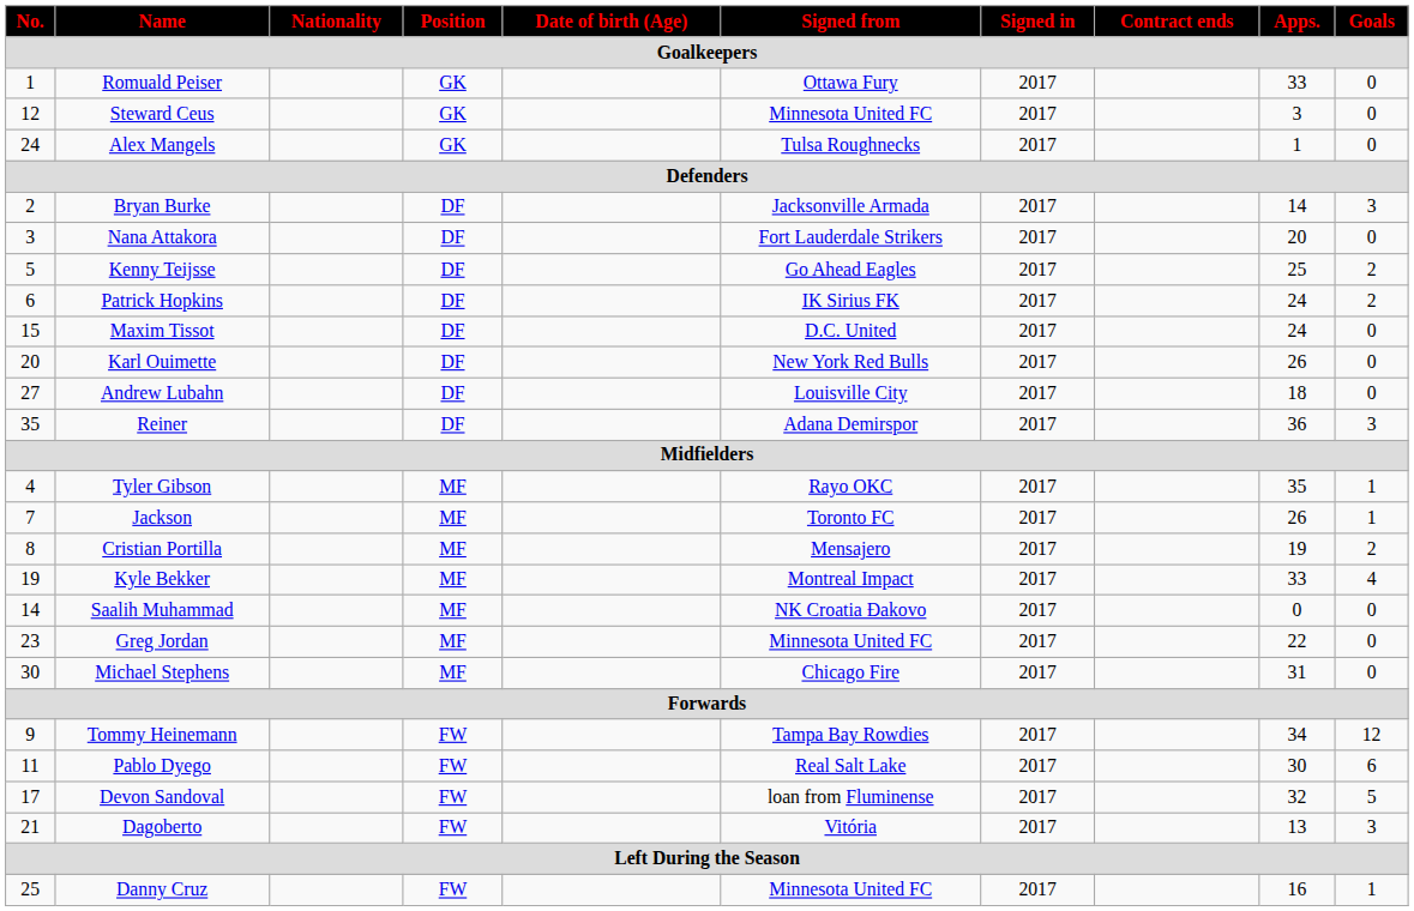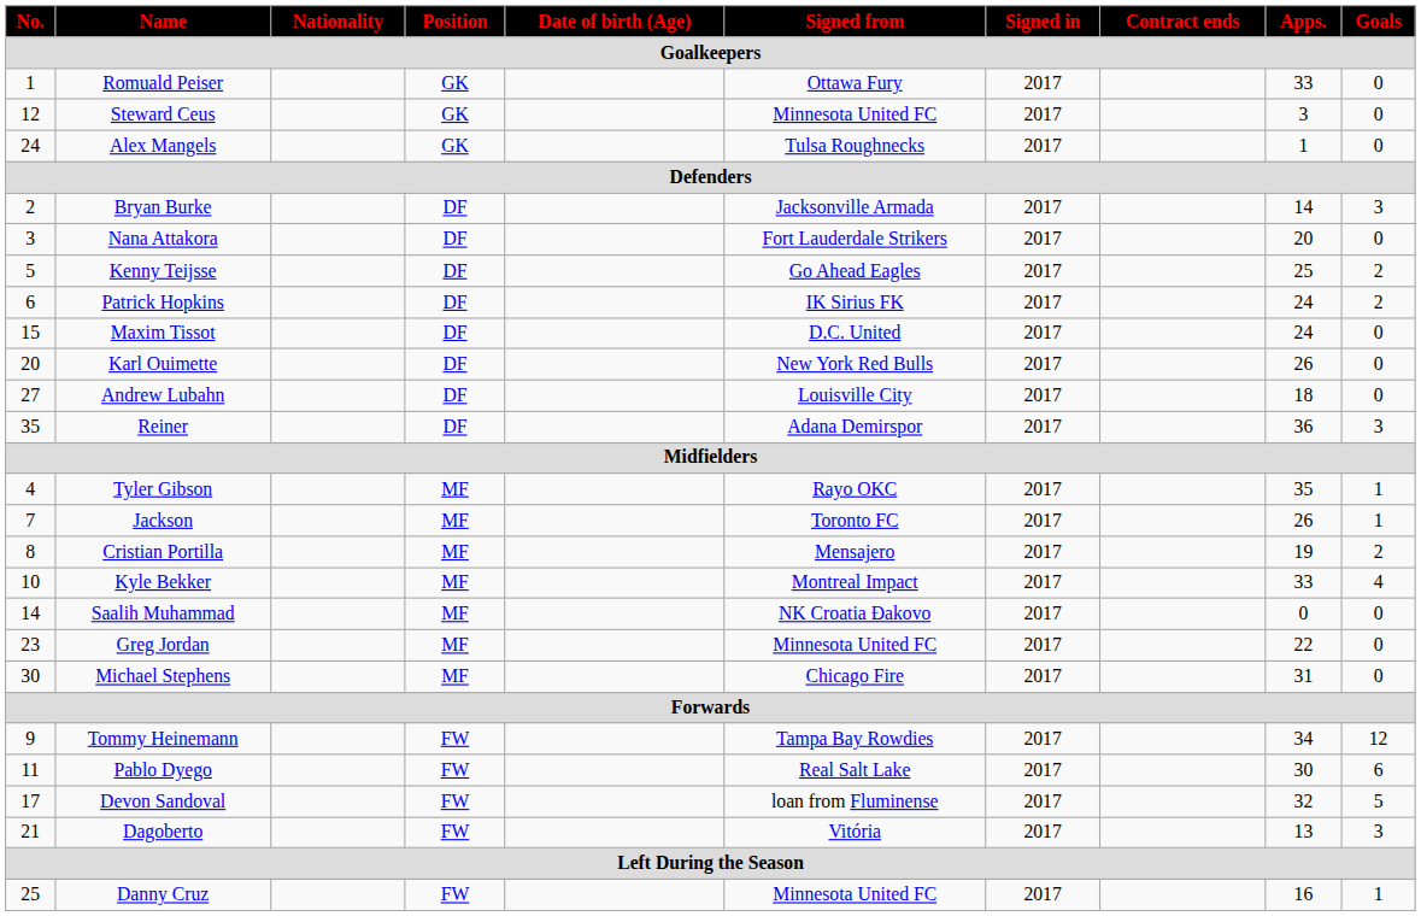Kyle Bekker | No.: 19 -> 10
